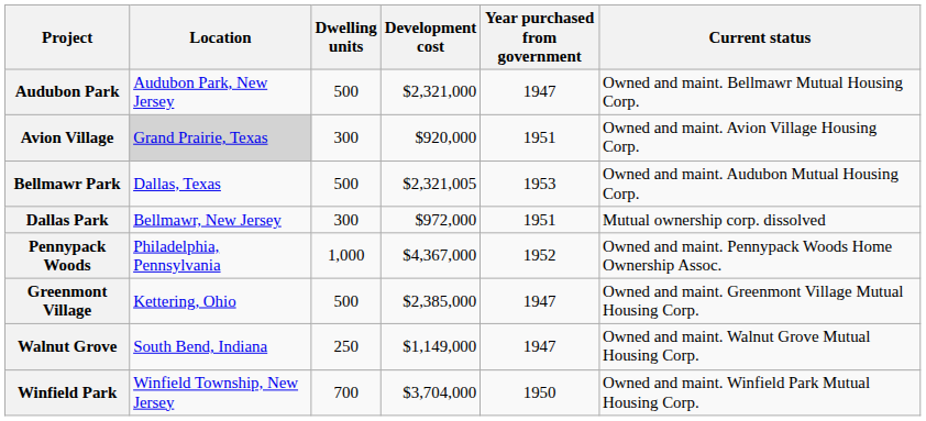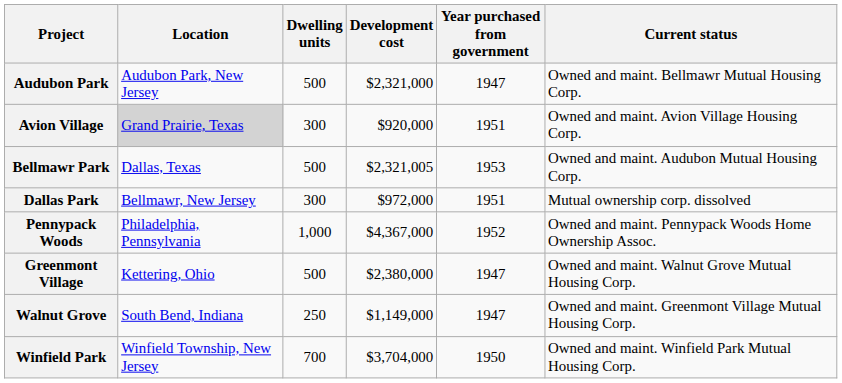Greenmont Village | Development cost: $2,385,000 -> $2,380,000
Greenmont Village | Current status: Owned and maint. Greenmont Village Mutual Housing Corp. -> Owned and maint. Walnut Grove Mutual Housing Corp.
Walnut Grove | Current status: Owned and maint. Walnut Grove Mutual Housing Corp. -> Owned and maint. Greenmont Village Mutual Housing Corp.
